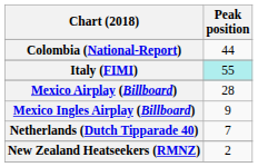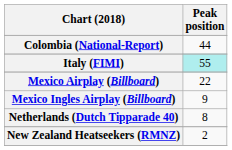Mexico Airplay (Billboard) | Peak position: 28 -> 22
Netherlands (Dutch Tipparade 40) | Peak position: 7 -> 8
